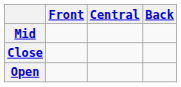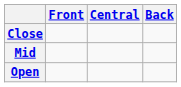rows swapped: Close <-> Mid
